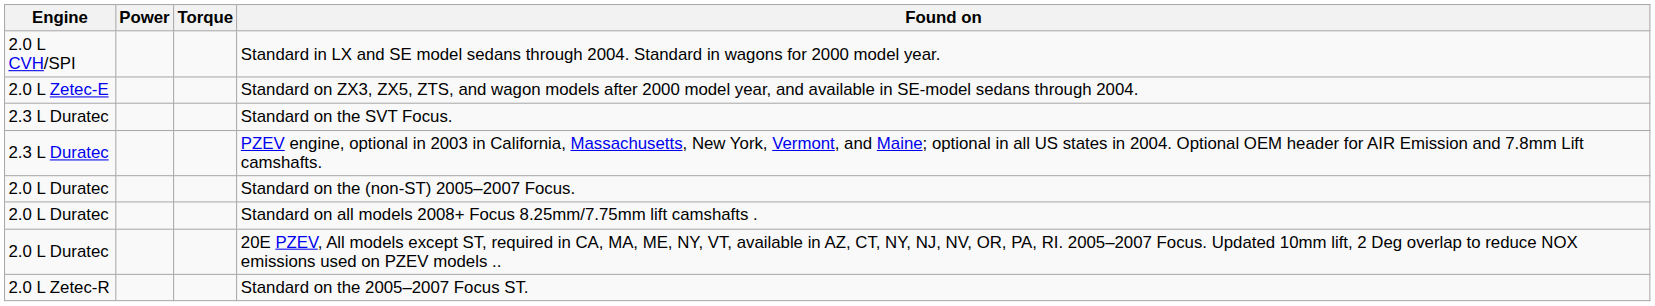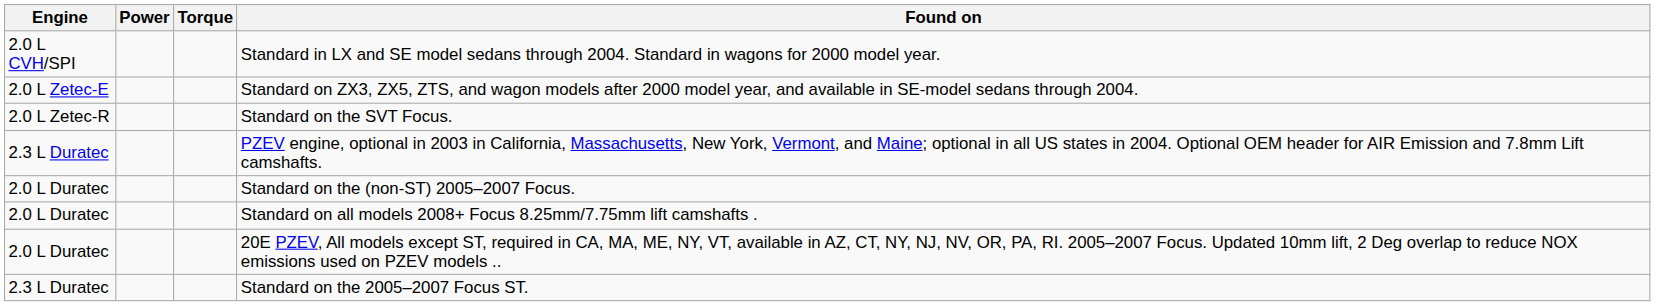Standard on the SVT Focus. | Engine: 2.3 L Duratec -> 2.0 L Zetec-R
Standard on the 2005–2007 Focus ST. | Engine: 2.0 L Zetec-R -> 2.3 L Duratec
